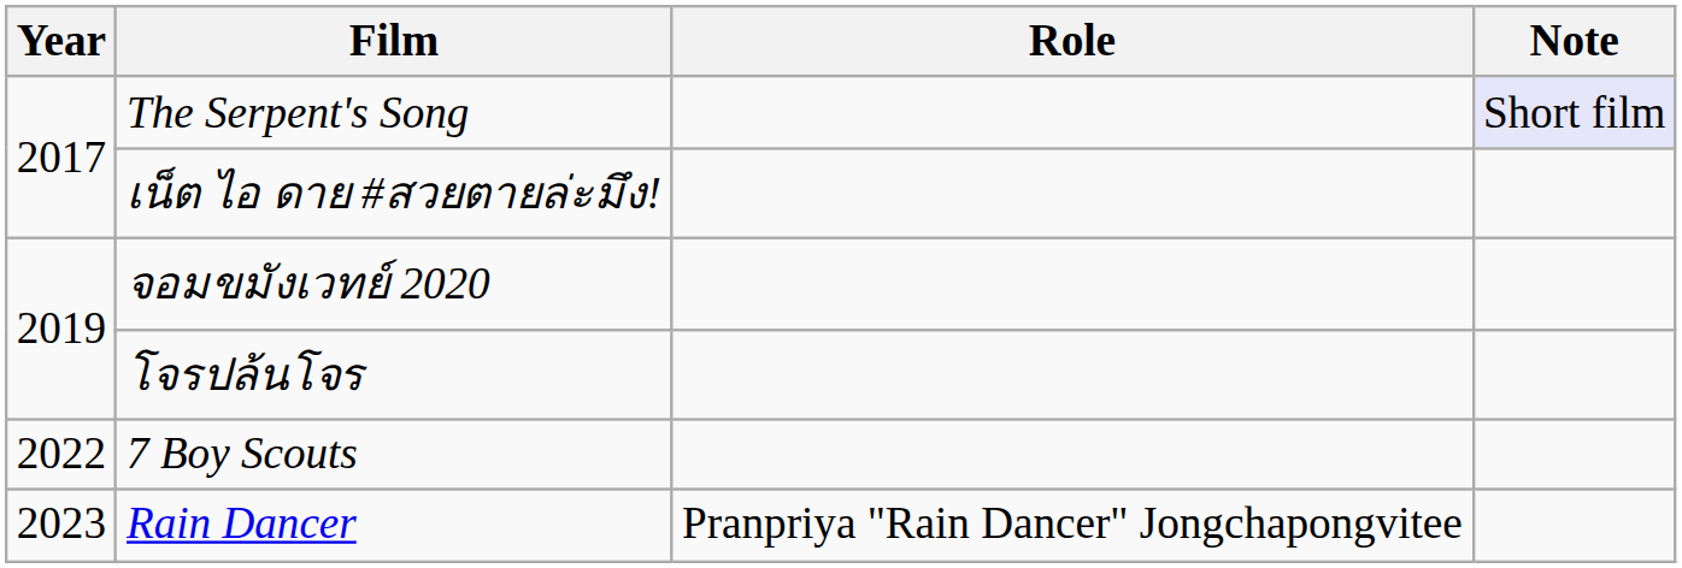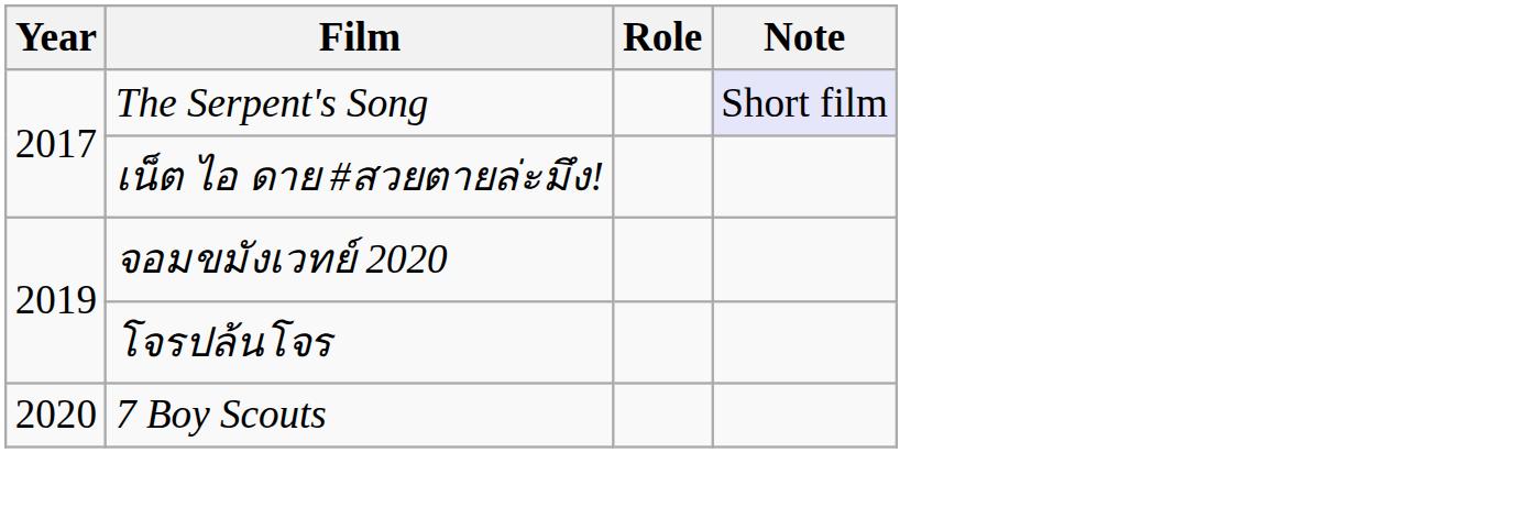7 Boy Scouts | Year: 2022 -> 2020
- row: 2023 | Rain Dancer | Pranpriya "Rain Dancer" Jongchapongvitee
